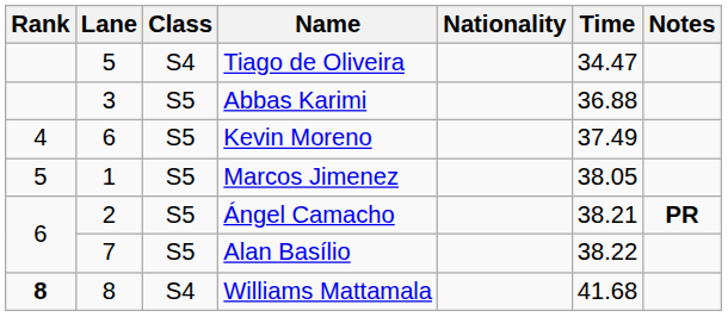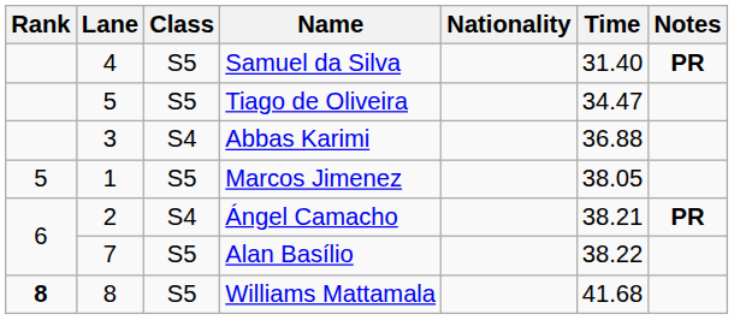+ row: 4 | S5 | Samuel da Silva | 31.40 | PR
Tiago de Oliveira | Class: S4 -> S5
Abbas Karimi | Class: S5 -> S4
- row: 4 | 6 | S5 | Kevin Moreno | 37.49
Ángel Camacho | Class: S5 -> S4
Williams Mattamala | Class: S4 -> S5
